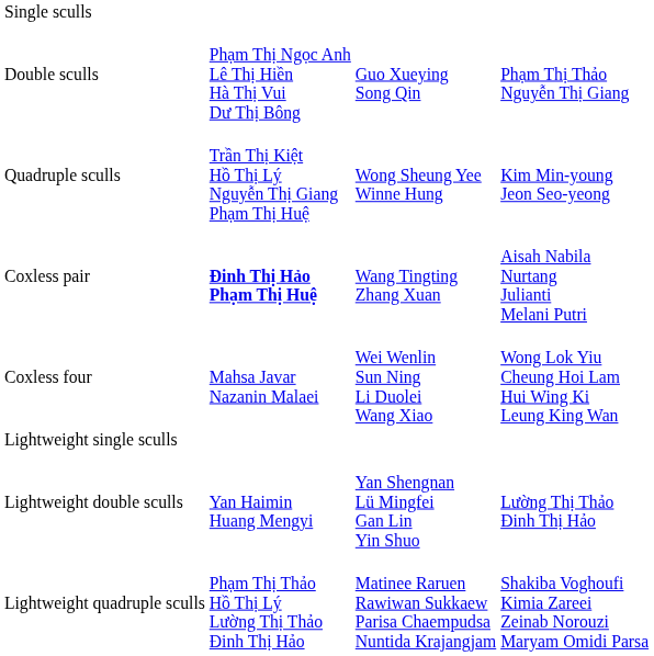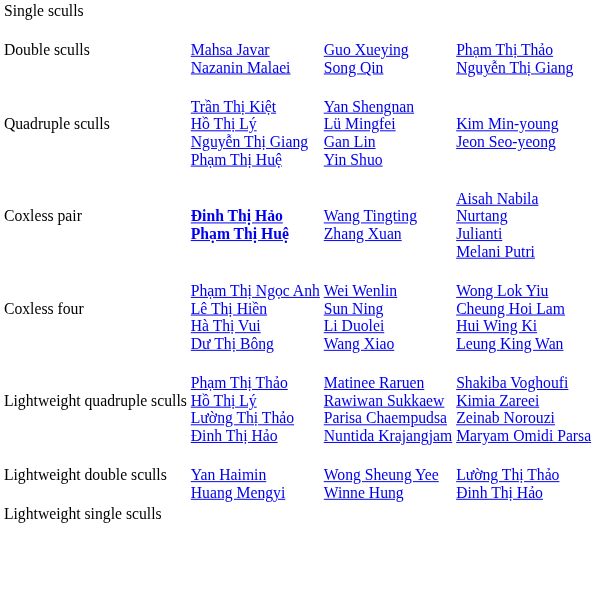Double sculls | column 2: Phạm Thị Ngọc Anh Lê Thị Hiền Hà Thị Vui Dư Thị Bông -> Mahsa Javar Nazanin Malaei
Quadruple sculls | column 3: Wong Sheung Yee Winne Hung -> Yan Shengnan Lü Mingfei Gan Lin Yin Shuo
Coxless four | column 2: Mahsa Javar Nazanin Malaei -> Phạm Thị Ngọc Anh Lê Thị Hiền Hà Thị Vui Dư Thị Bông
rows swapped: Lightweight single sculls <-> Lightweight quadruple sculls
Lightweight double sculls | column 3: Yan Shengnan Lü Mingfei Gan Lin Yin Shuo -> Wong Sheung Yee Winne Hung
